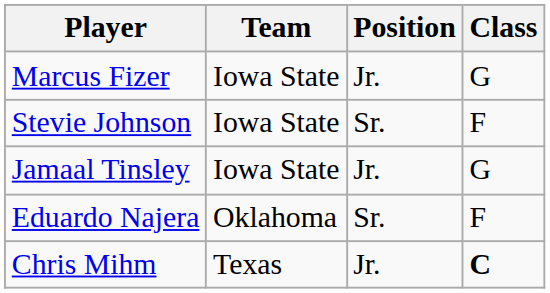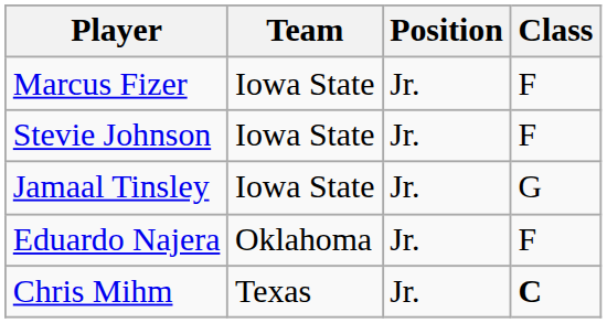Marcus Fizer | Class: G -> F
Stevie Johnson | Position: Sr. -> Jr.
Eduardo Najera | Position: Sr. -> Jr.
